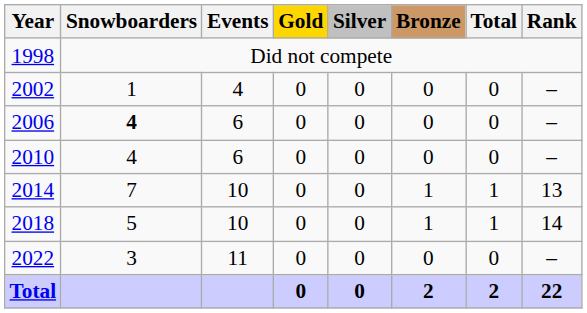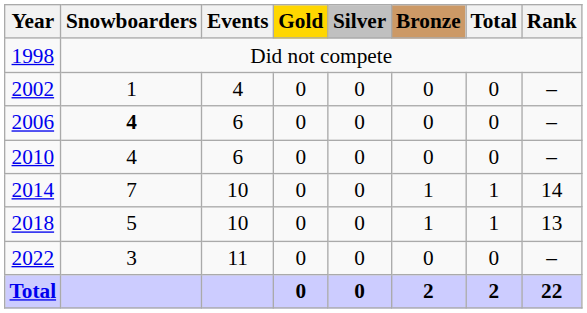2014 | Rank: 13 -> 14
2018 | Rank: 14 -> 13
